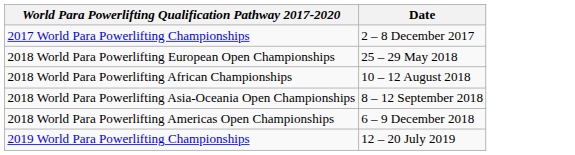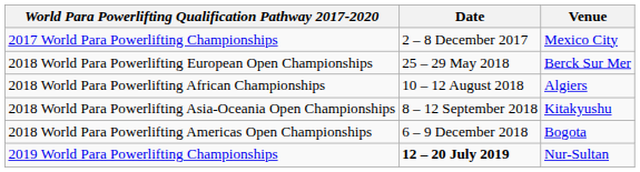+ column: Venue | Mexico City | Berck Sur Mer | Algiers | Kitakyushu | Bogota | Nur-Sultan
2019 World Para Powerlifting Championships | Date: normal -> bold
